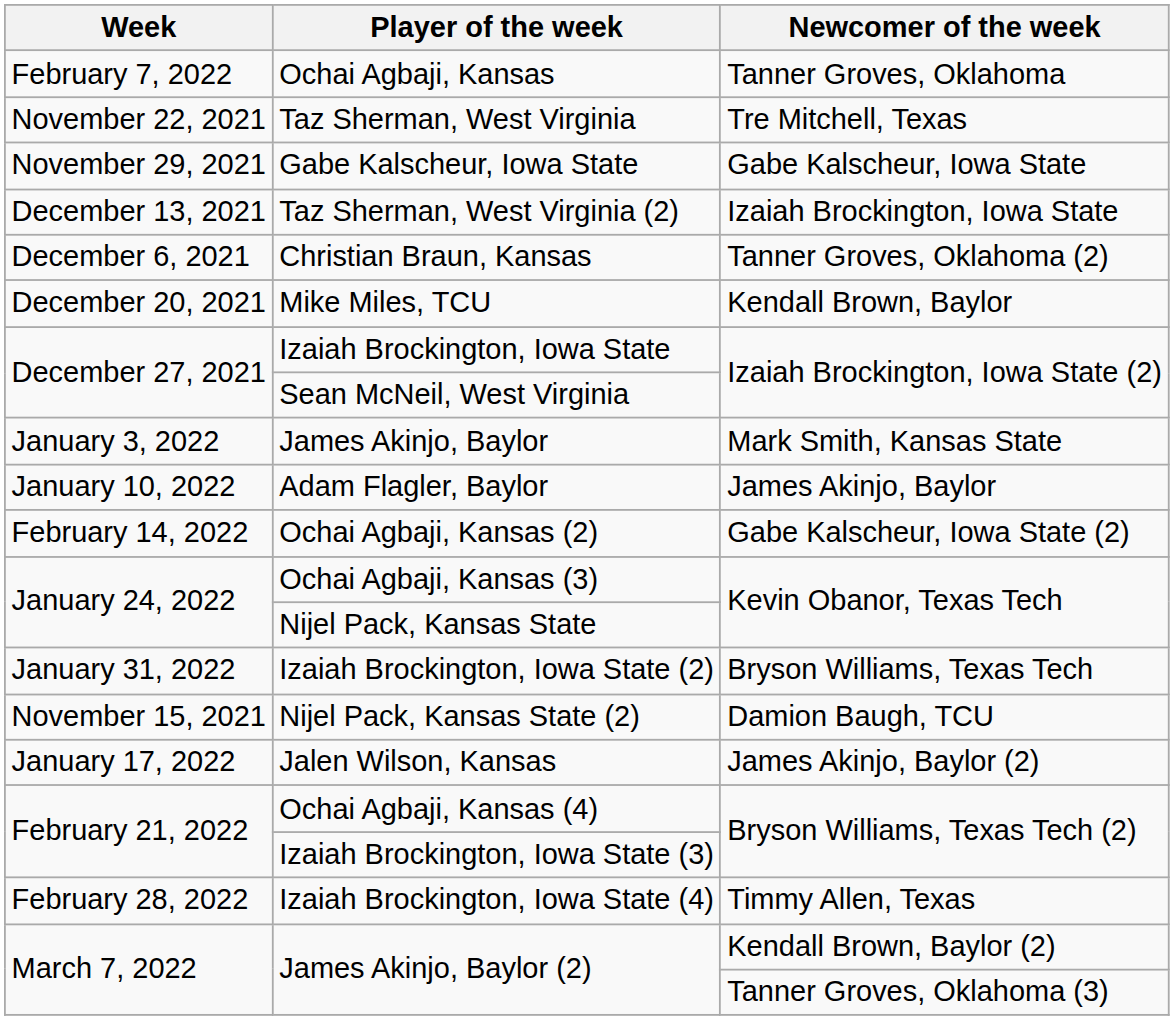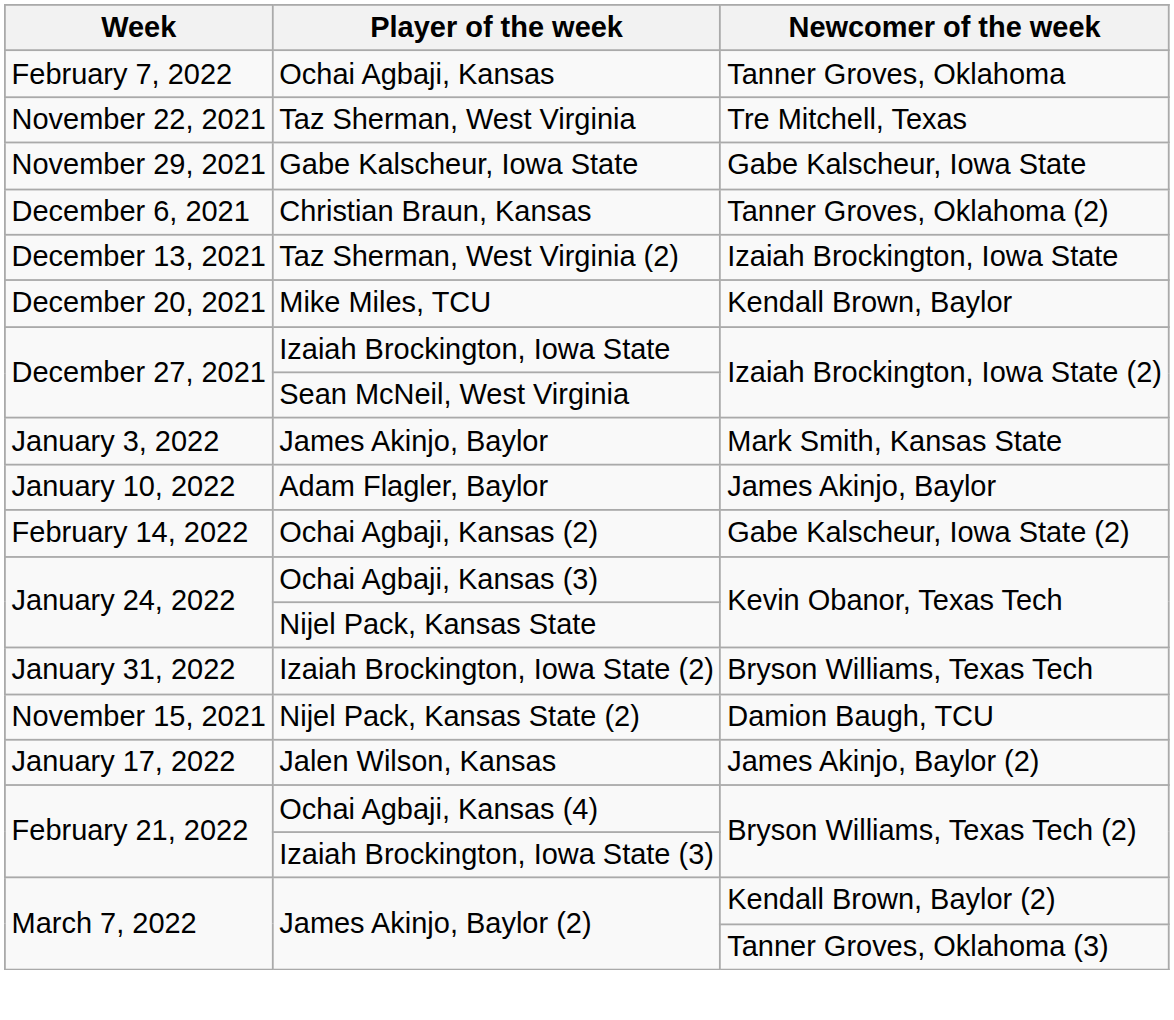rows swapped: Christian Braun, Kansas <-> Taz Sherman, West Virginia (2)
- row: February 28, 2022 | Izaiah Brockington, Iowa State (4) | Timmy Allen, Texas
